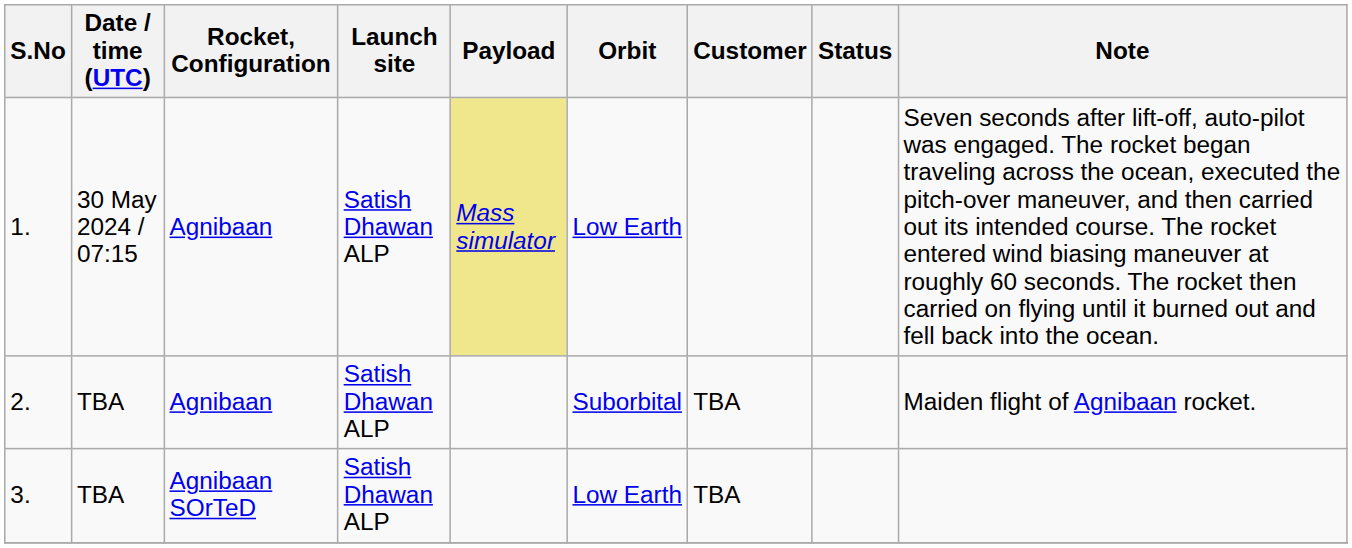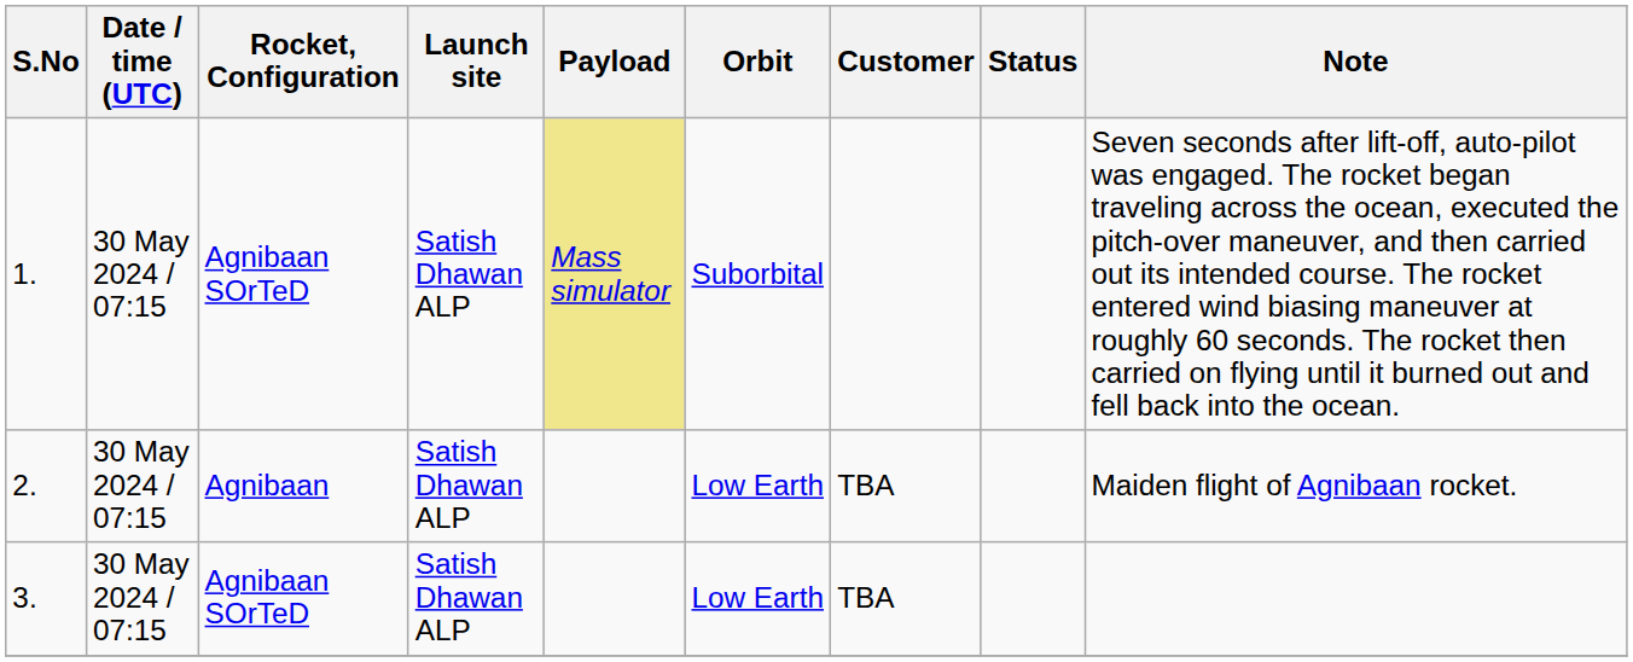1. | Rocket, Configuration: Agnibaan -> Agnibaan SOrTeD
1. | Orbit: Low Earth -> Suborbital
2. | Date / time (UTC): TBA -> 30 May 2024 / 07:15
2. | Orbit: Suborbital -> Low Earth
3. | Date / time (UTC): TBA -> 30 May 2024 / 07:15
